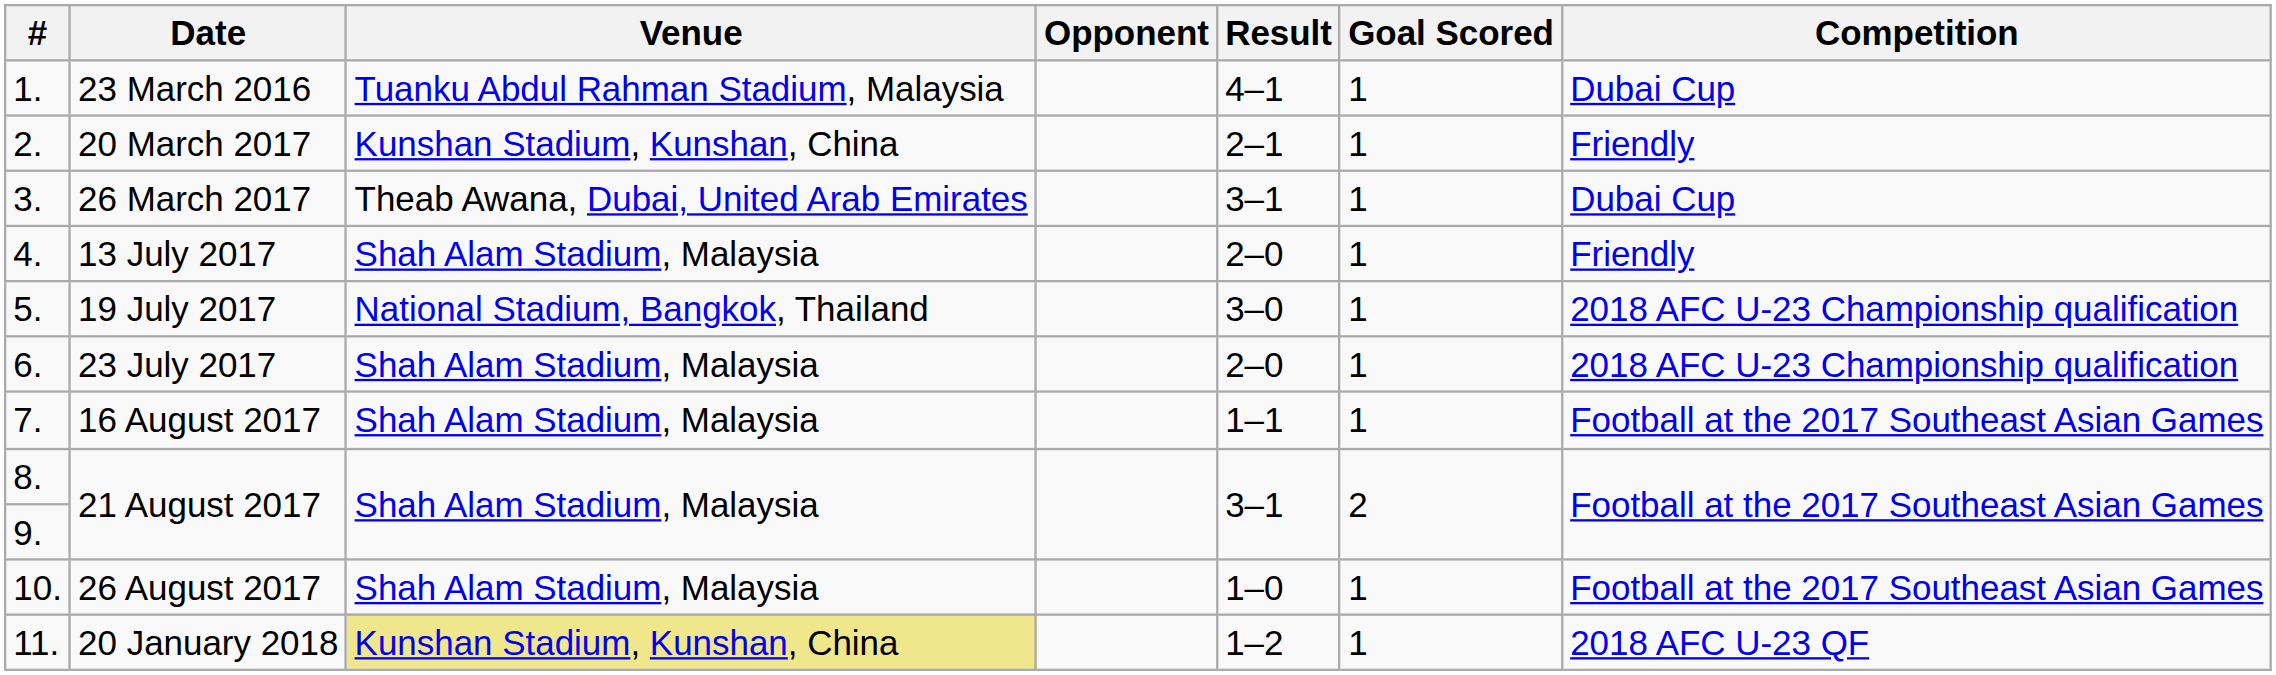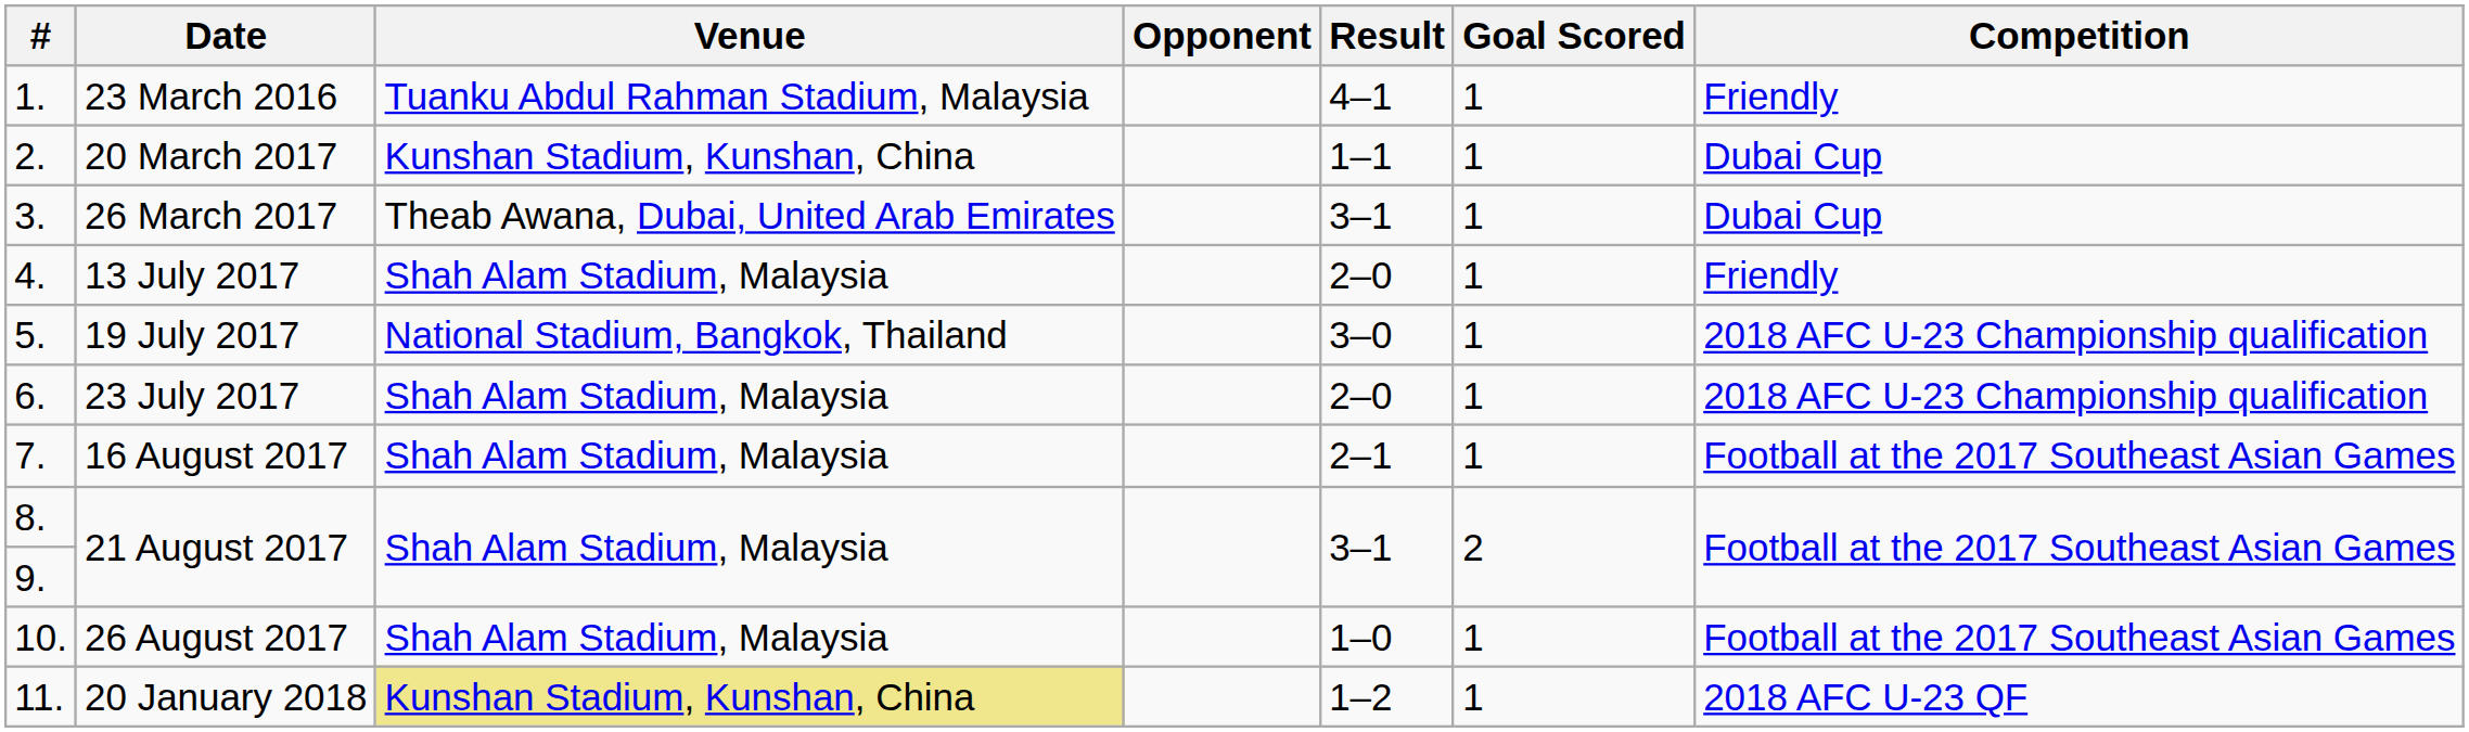23 March 2016 | Competition: Dubai Cup -> Friendly
20 March 2017 | Result: 2–1 -> 1–1
20 March 2017 | Competition: Friendly -> Dubai Cup
16 August 2017 | Result: 1–1 -> 2–1
